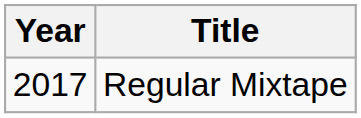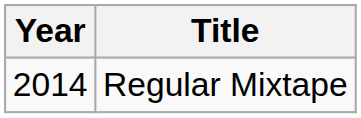Regular Mixtape | Year: 2017 -> 2014
